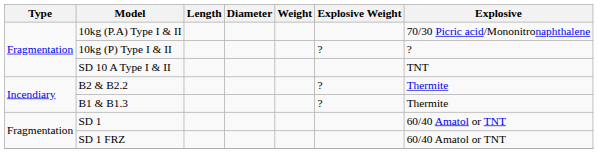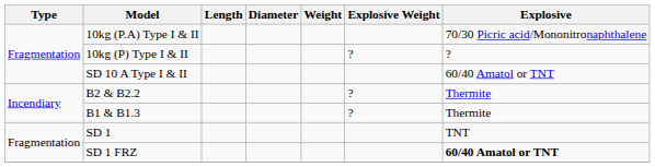SD 10 A Type I & II | Explosive: TNT -> 60/40 Amatol or TNT
SD 1 | Explosive: 60/40 Amatol or TNT -> TNT
SD 1 FRZ | Explosive: normal -> bold
